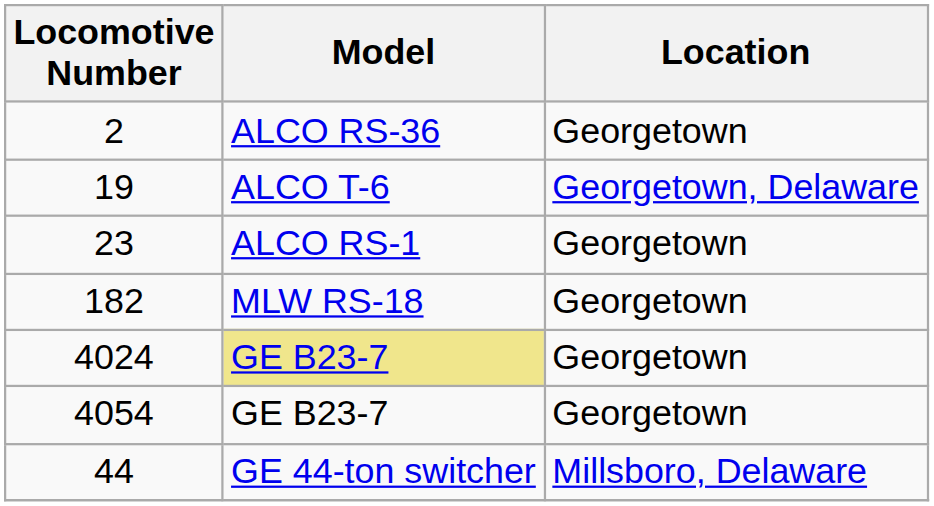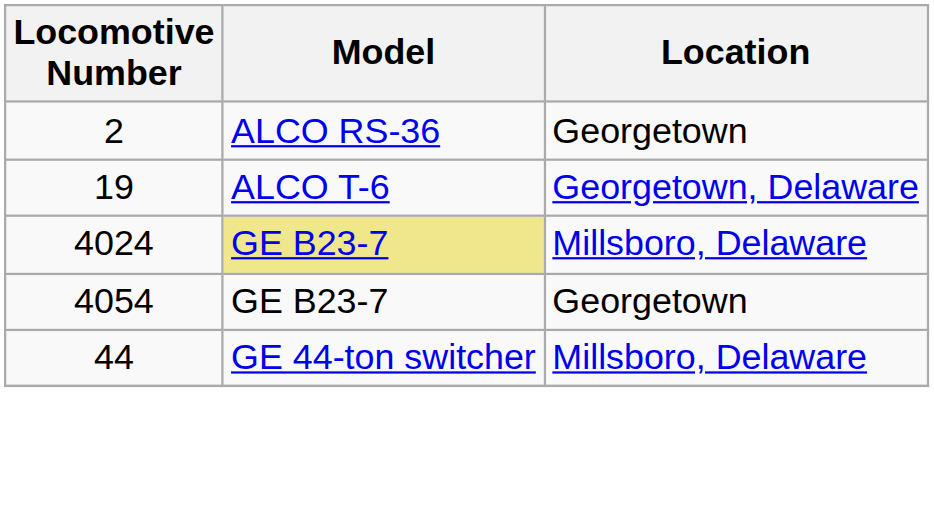- row: 23 | ALCO RS-1 | Georgetown
- row: 182 | MLW RS-18 | Georgetown
4024 | Location: Georgetown -> Millsboro, Delaware
